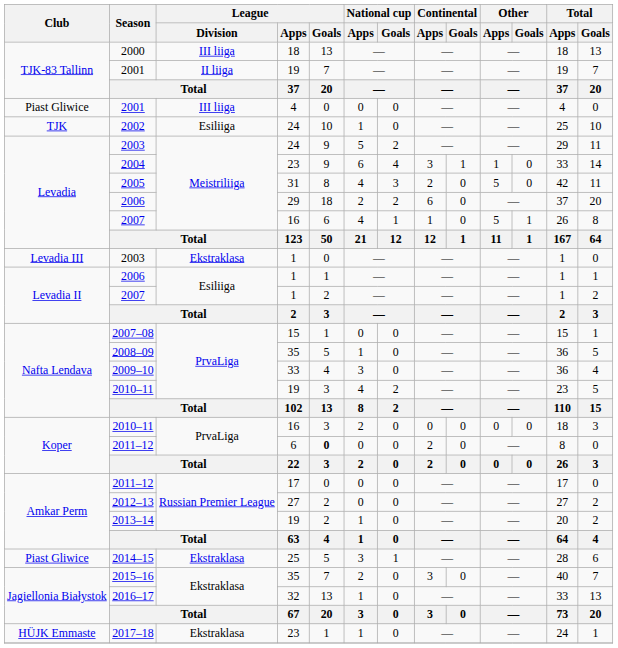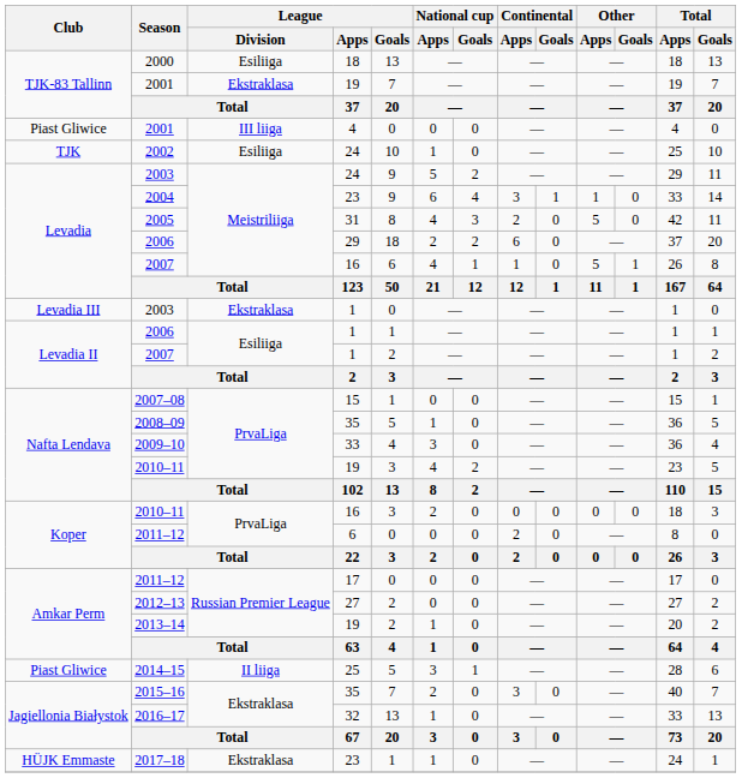2000 | League / Division: III liiga -> Esiliiga
2001 / 19 | League / Division: II liiga -> Ekstraklasa
2011–12 / 6 | League / Goals: bold -> normal
2014–15 | League / Division: Ekstraklasa -> II liiga
